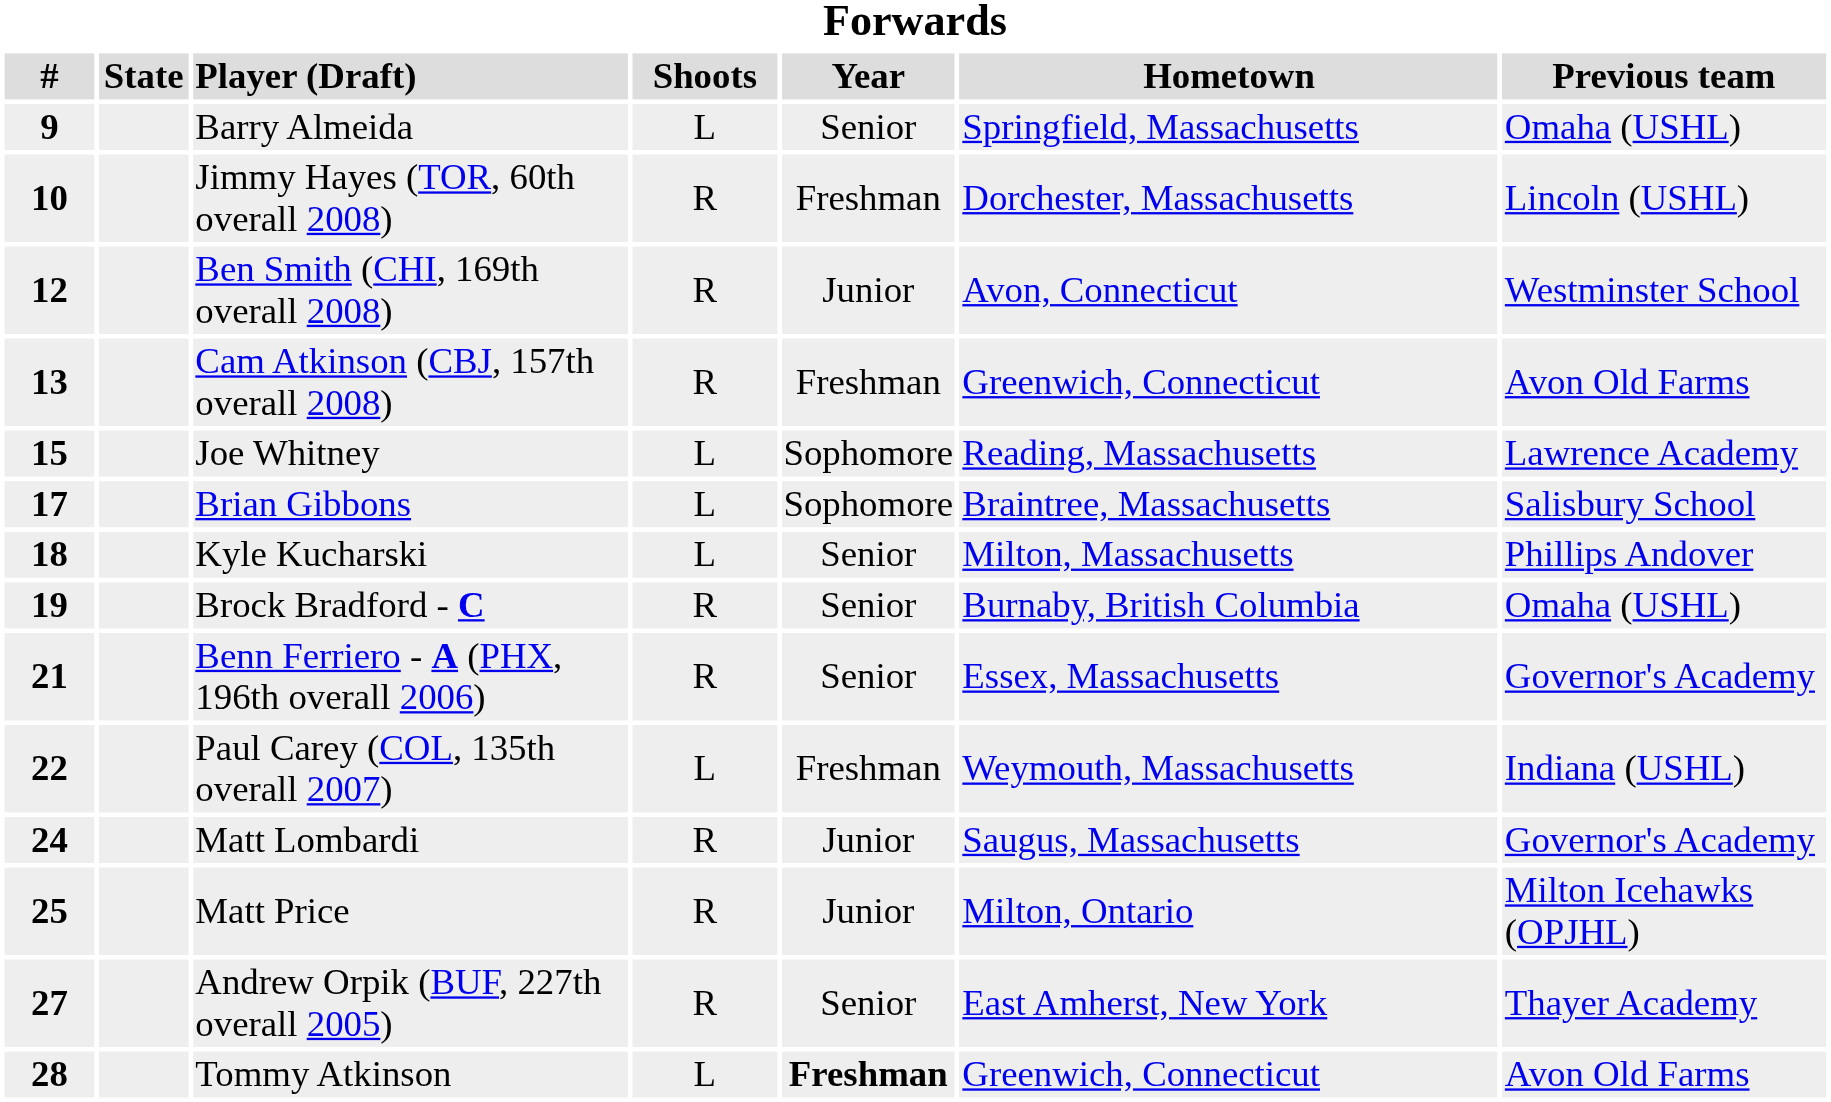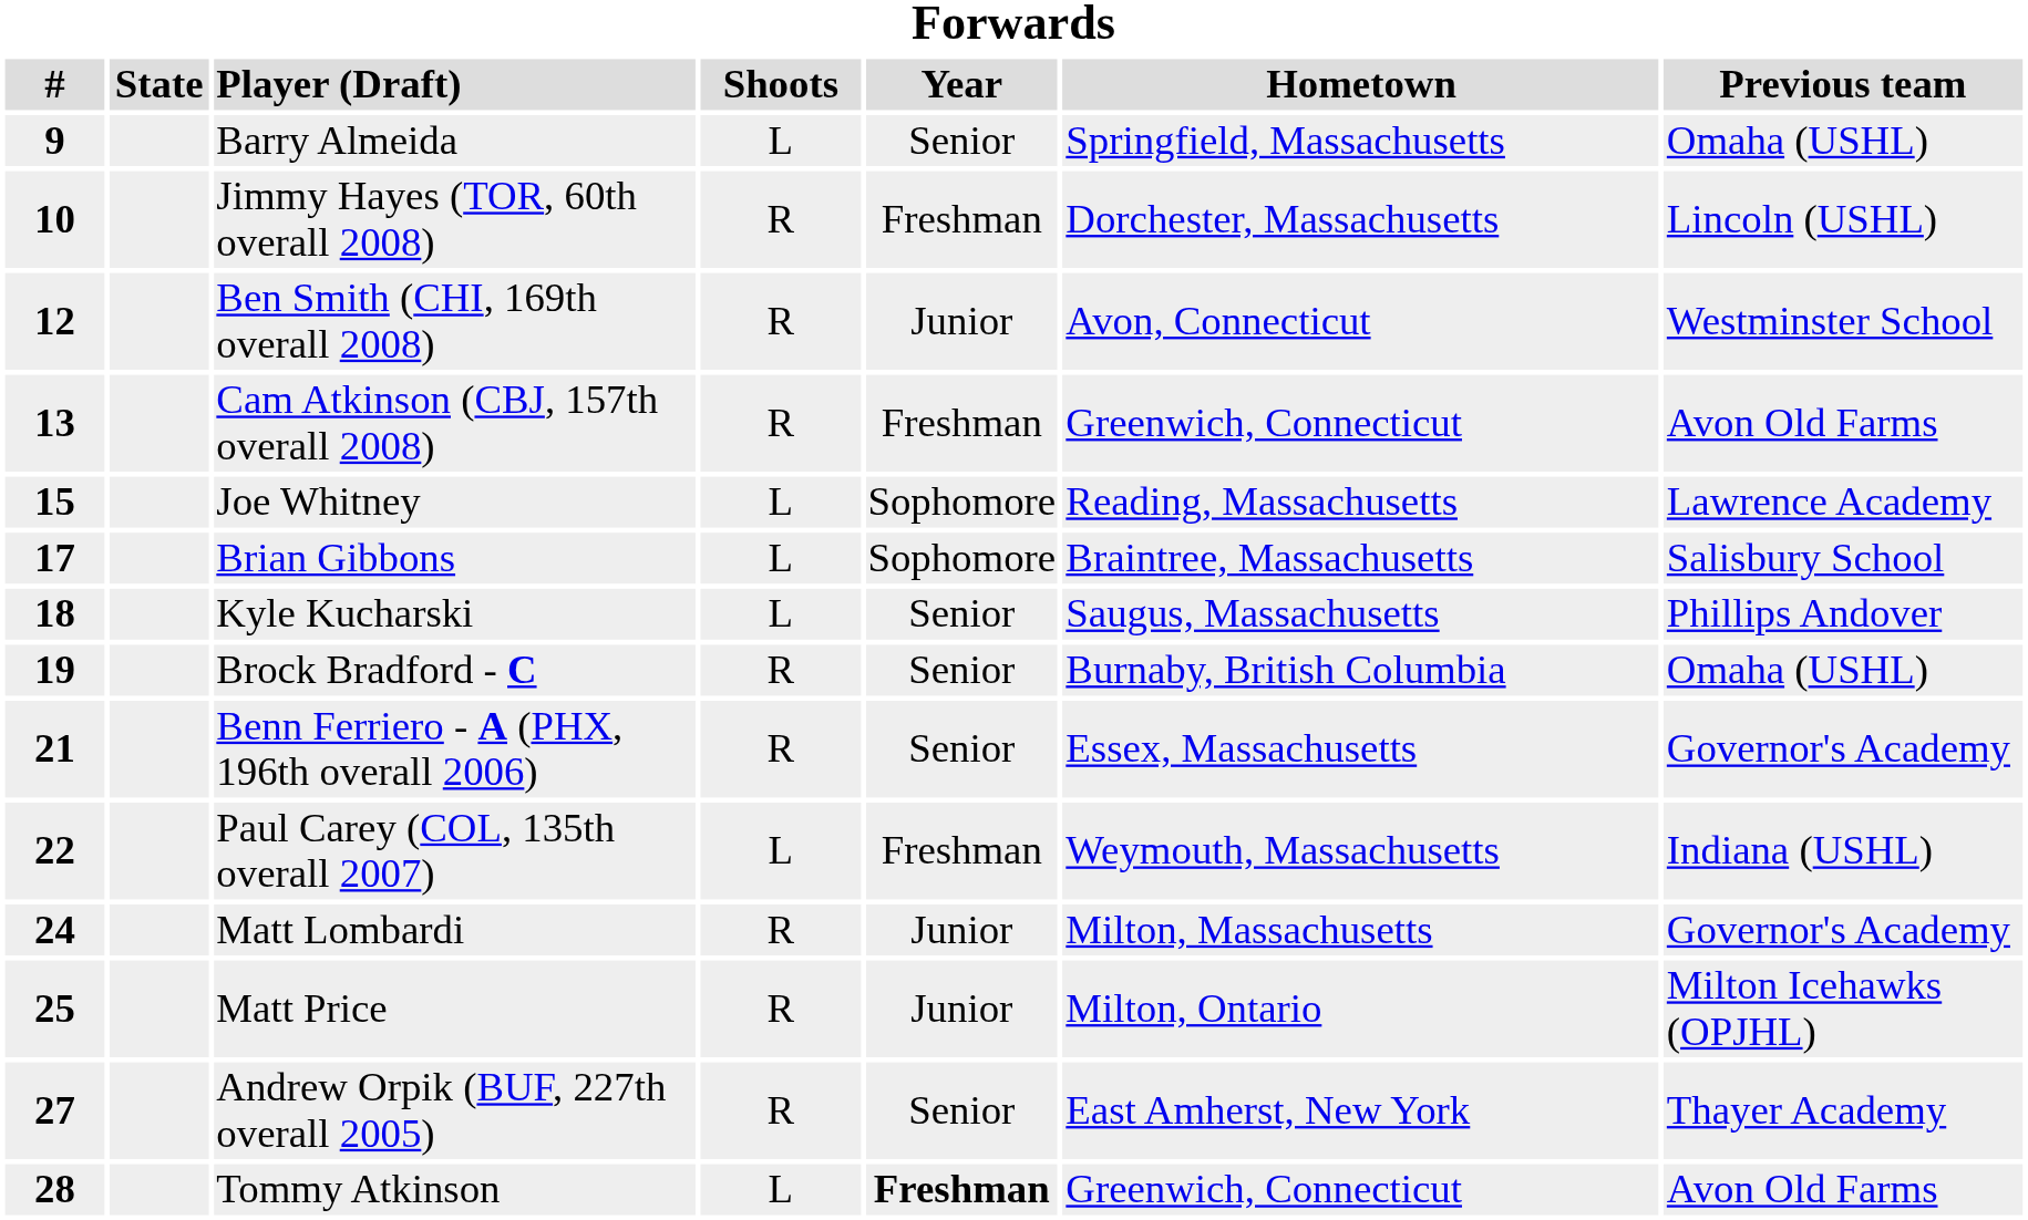Kyle Kucharski | Hometown: Milton, Massachusetts -> Saugus, Massachusetts
Matt Lombardi | Hometown: Saugus, Massachusetts -> Milton, Massachusetts
